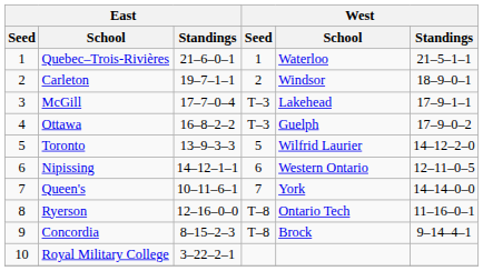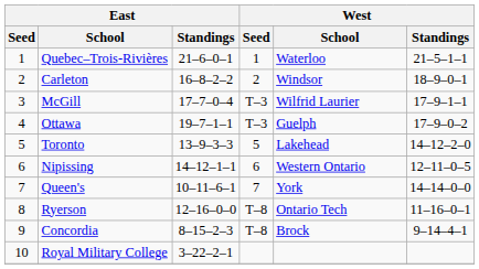Carleton | East / Standings: 19–7–1–1 -> 16–8–2–2
McGill | West / School: Lakehead -> Wilfrid Laurier
Ottawa | East / Standings: 16–8–2–2 -> 19–7–1–1
Toronto | West / School: Wilfrid Laurier -> Lakehead
